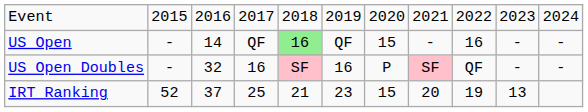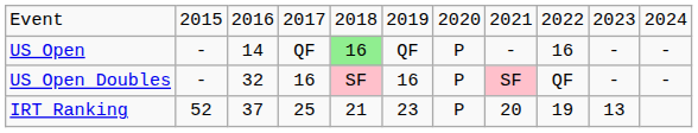US Open | column 7: 15 -> P
IRT Ranking | column 7: 15 -> P
